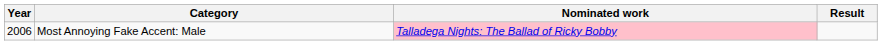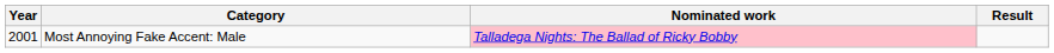Most Annoying Fake Accent: Male | Year: 2006 -> 2001
